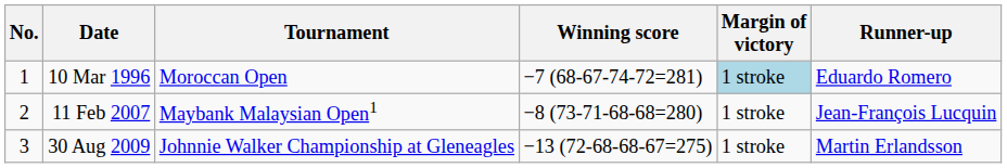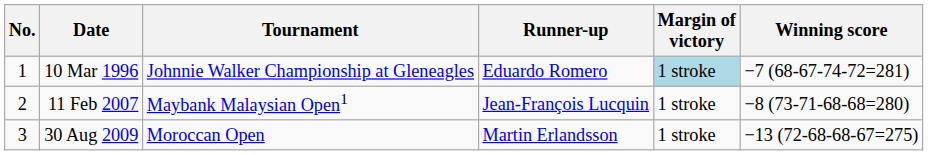columns swapped: Winning score <-> Runner-up
10 Mar 1996 | Tournament: Moroccan Open -> Johnnie Walker Championship at Gleneagles
30 Aug 2009 | Tournament: Johnnie Walker Championship at Gleneagles -> Moroccan Open
